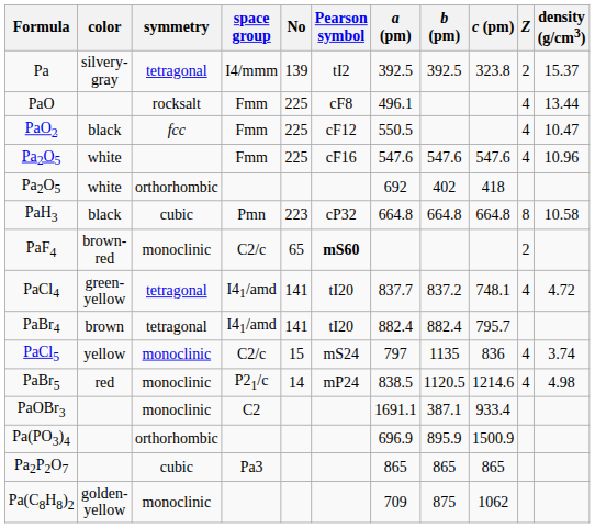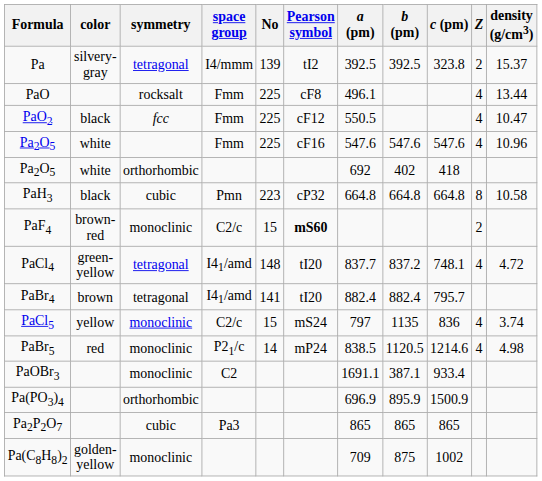PaF4 | No: 65 -> 15
PaCl4 | No: 141 -> 148
Pa(C8H8)2 | c (pm): 1062 -> 1002
